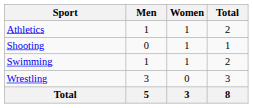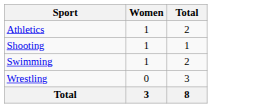- column: Men | 1 | 0 | 1 | 3 | 5
